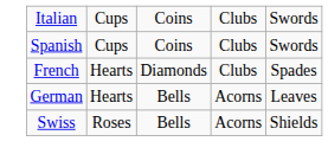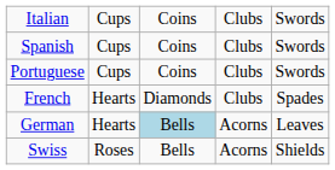+ row: Portuguese | Cups | Coins | Clubs | Swords
German | column 3: no background -> lightblue background
